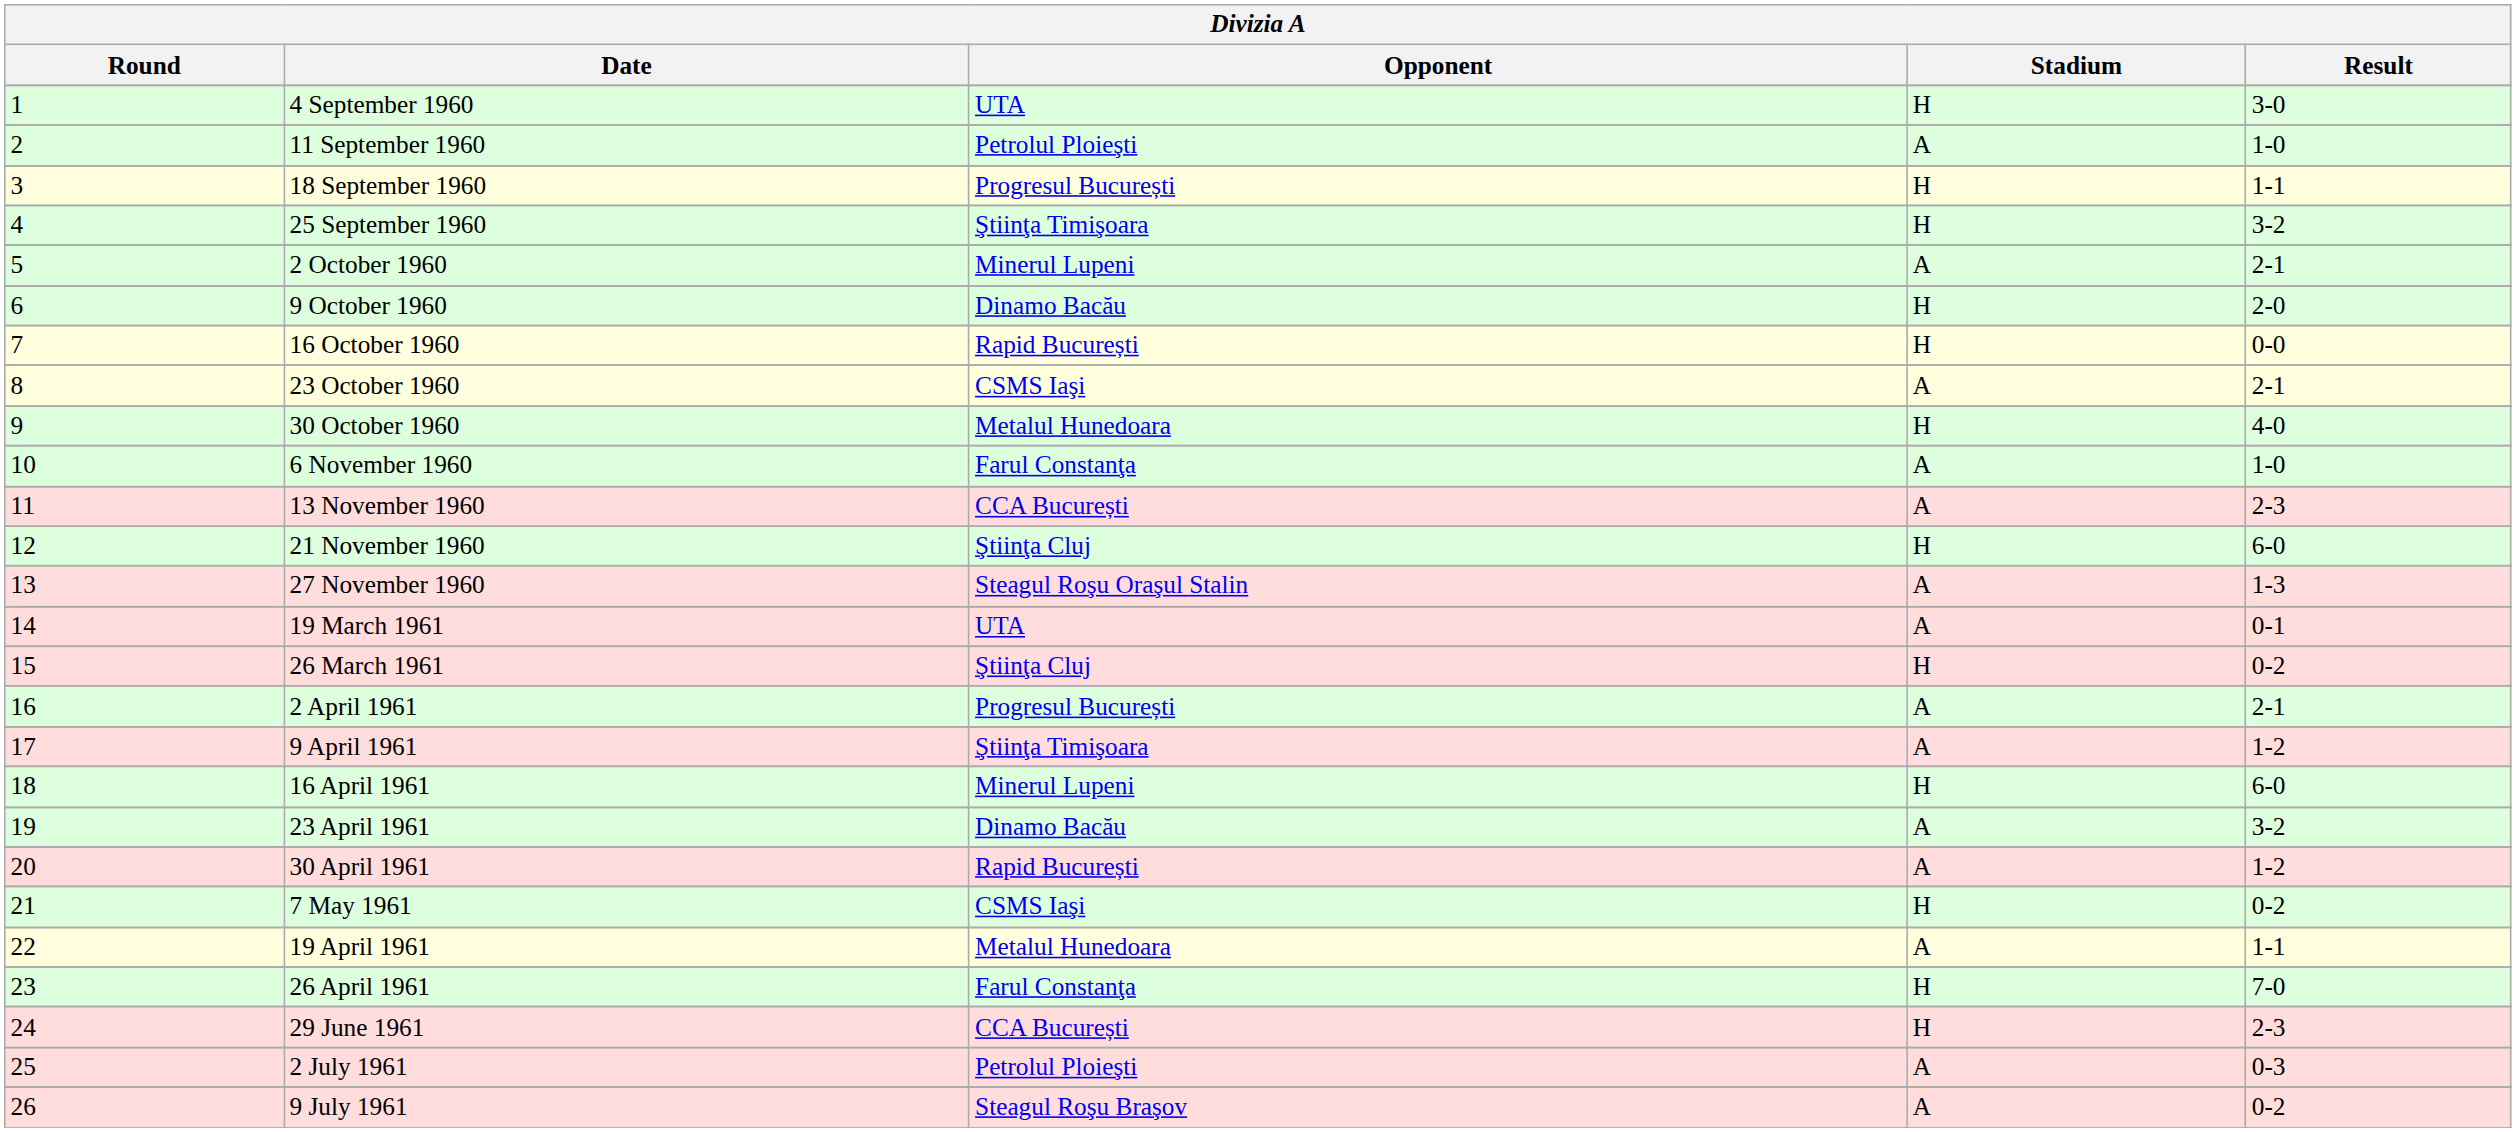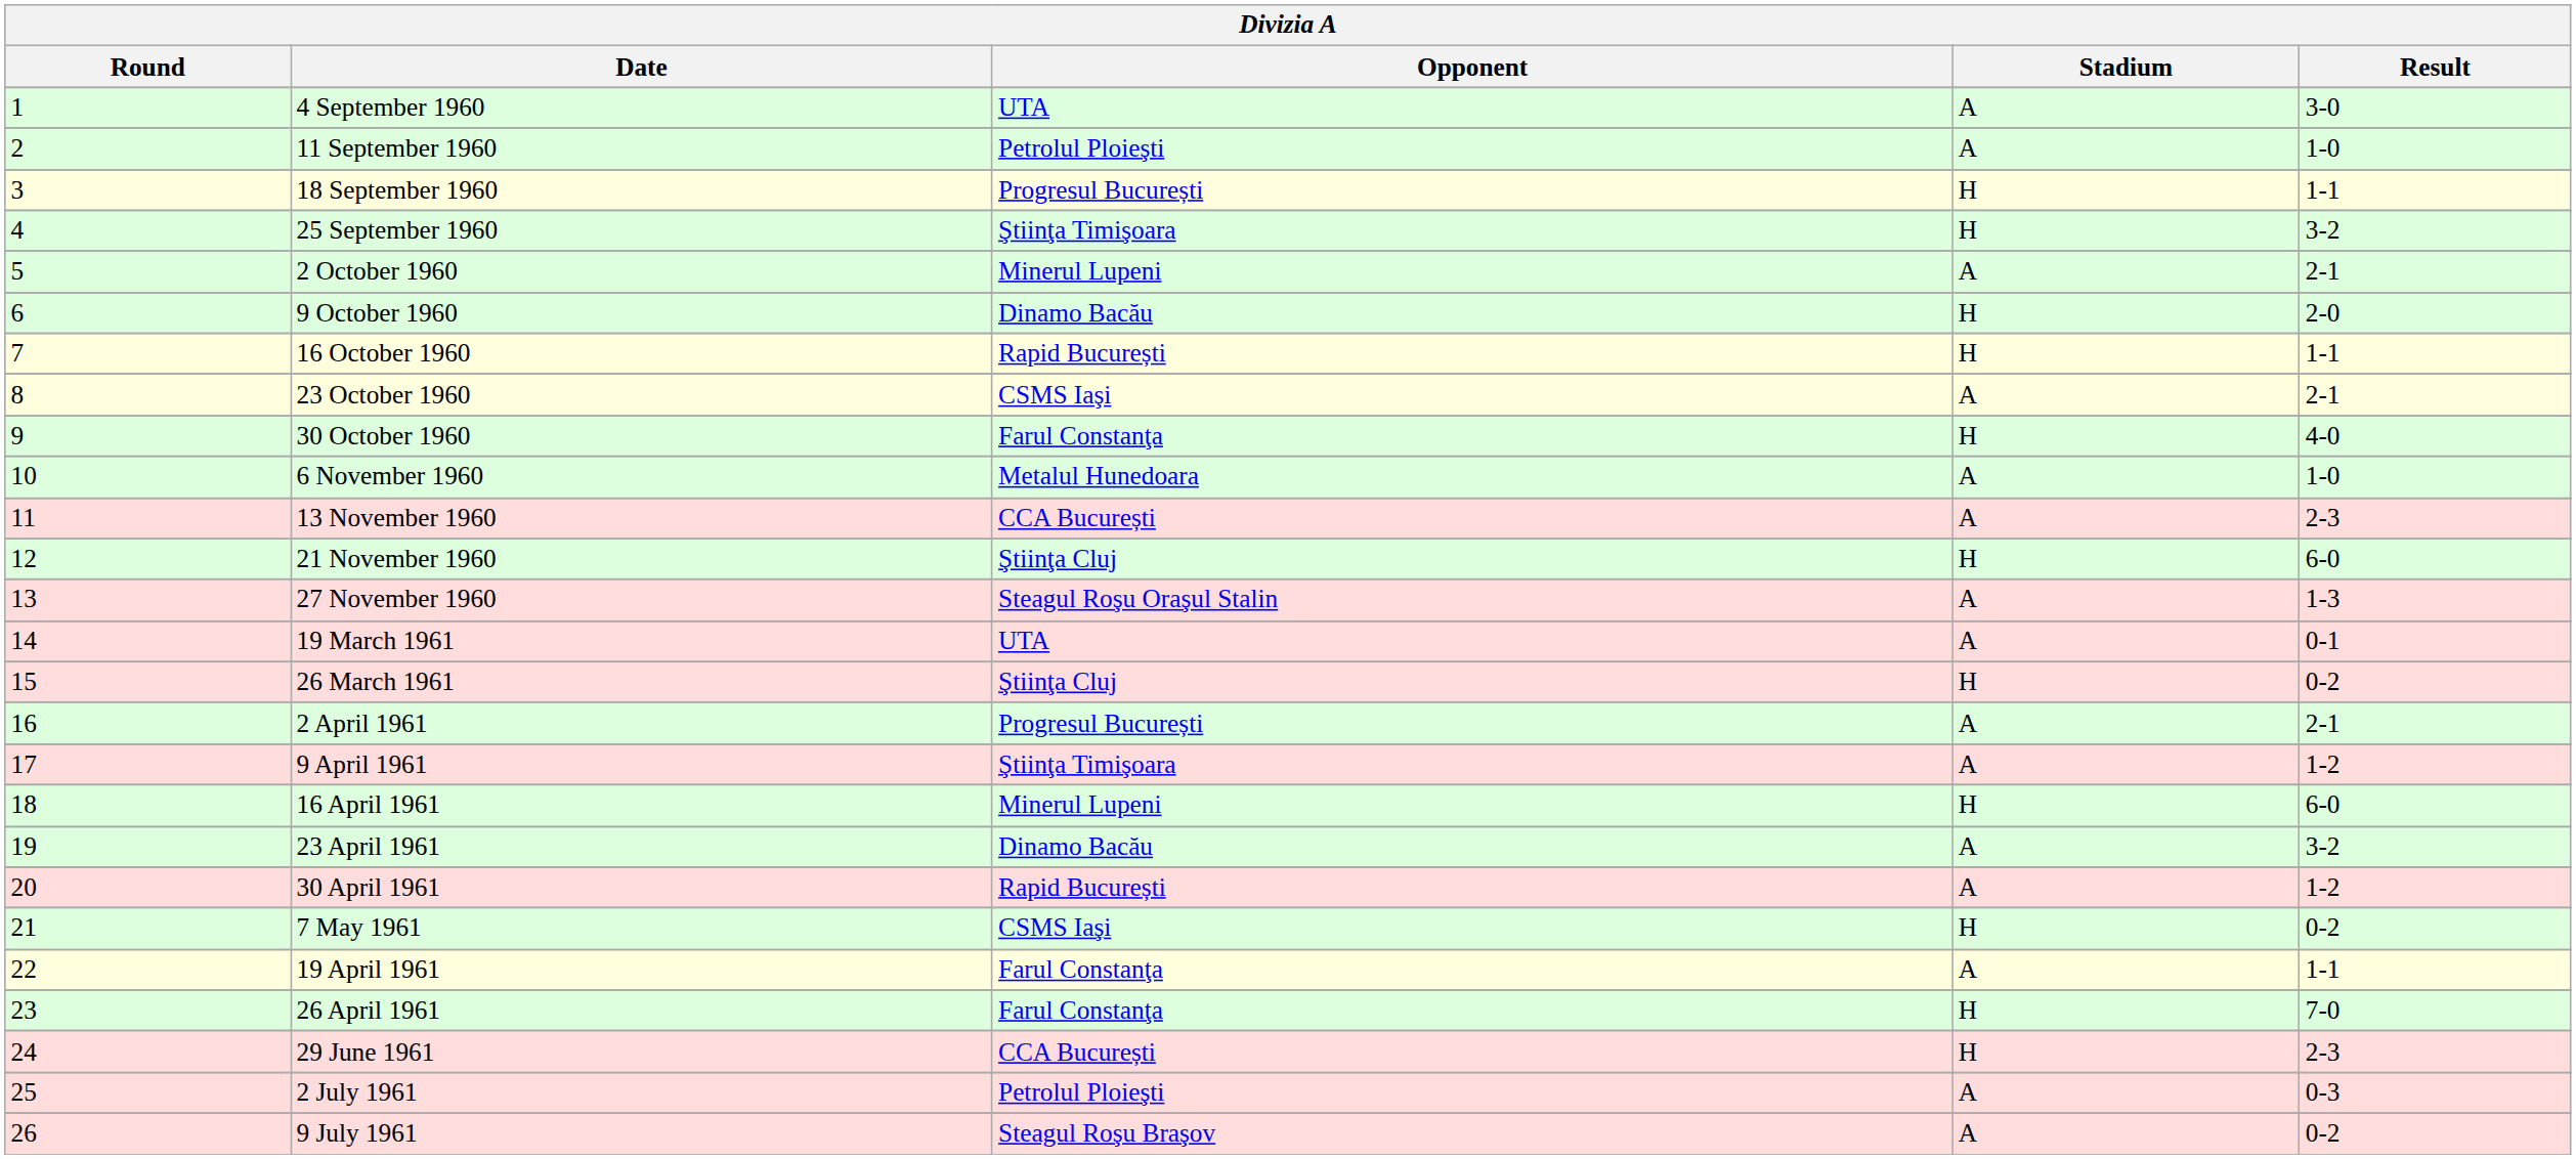4 September 1960 | Stadium: H -> A
16 October 1960 | Result: 0-0 -> 1-1
30 October 1960 | Opponent: Metalul Hunedoara -> Farul Constanţa
6 November 1960 | Opponent: Farul Constanţa -> Metalul Hunedoara
19 April 1961 | Opponent: Metalul Hunedoara -> Farul Constanţa
